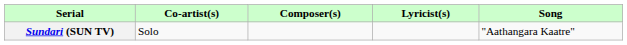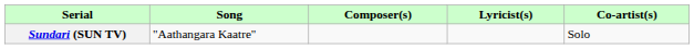columns swapped: Song <-> Co-artist(s)
